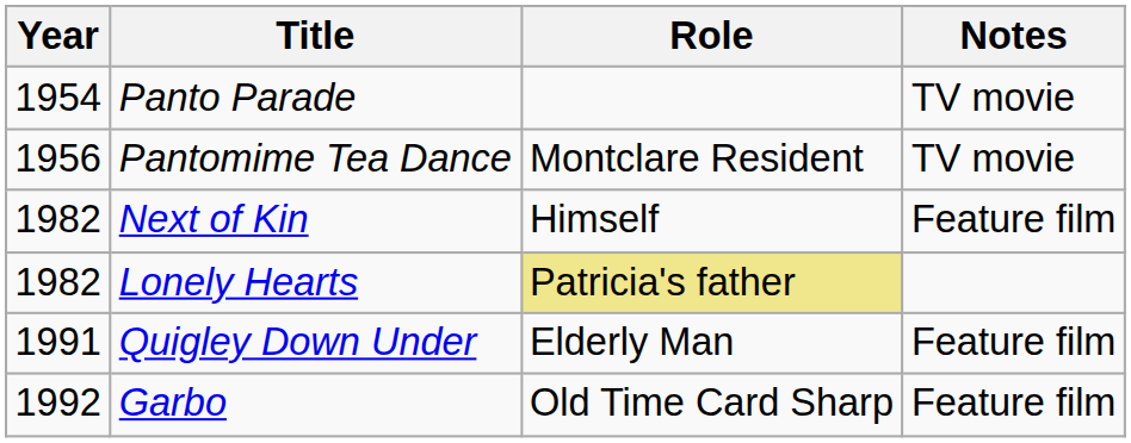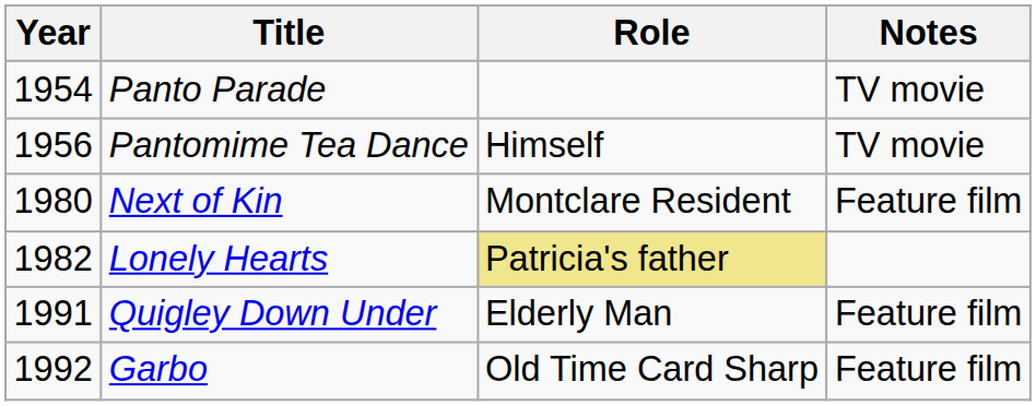Pantomime Tea Dance | Role: Montclare Resident -> Himself
Next of Kin | Year: 1982 -> 1980
Next of Kin | Role: Himself -> Montclare Resident
